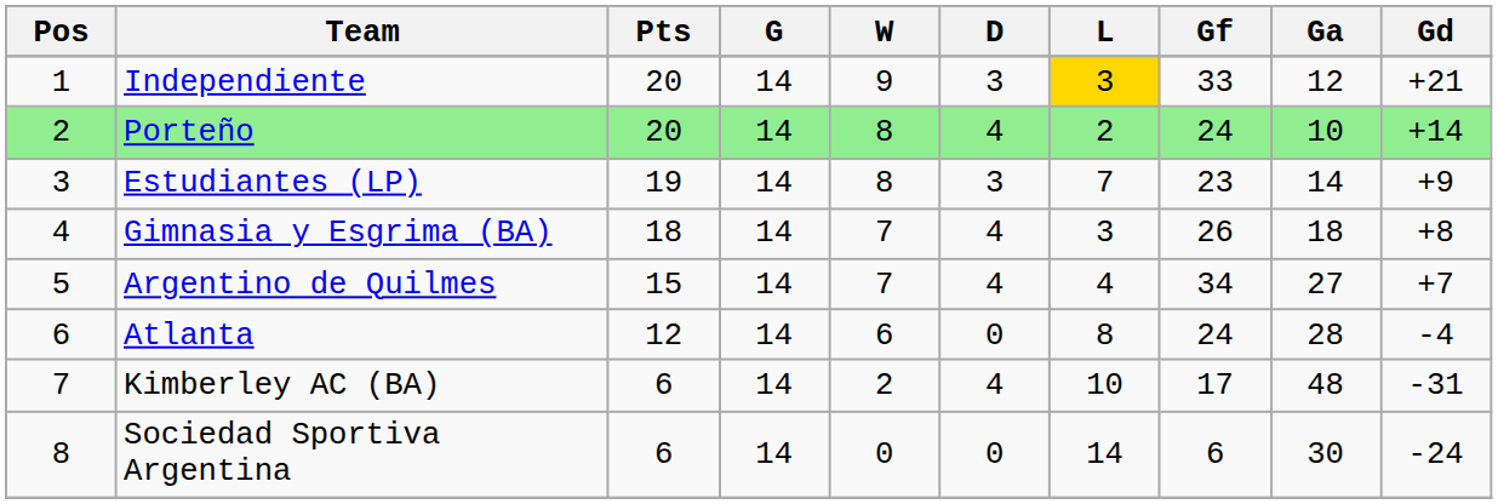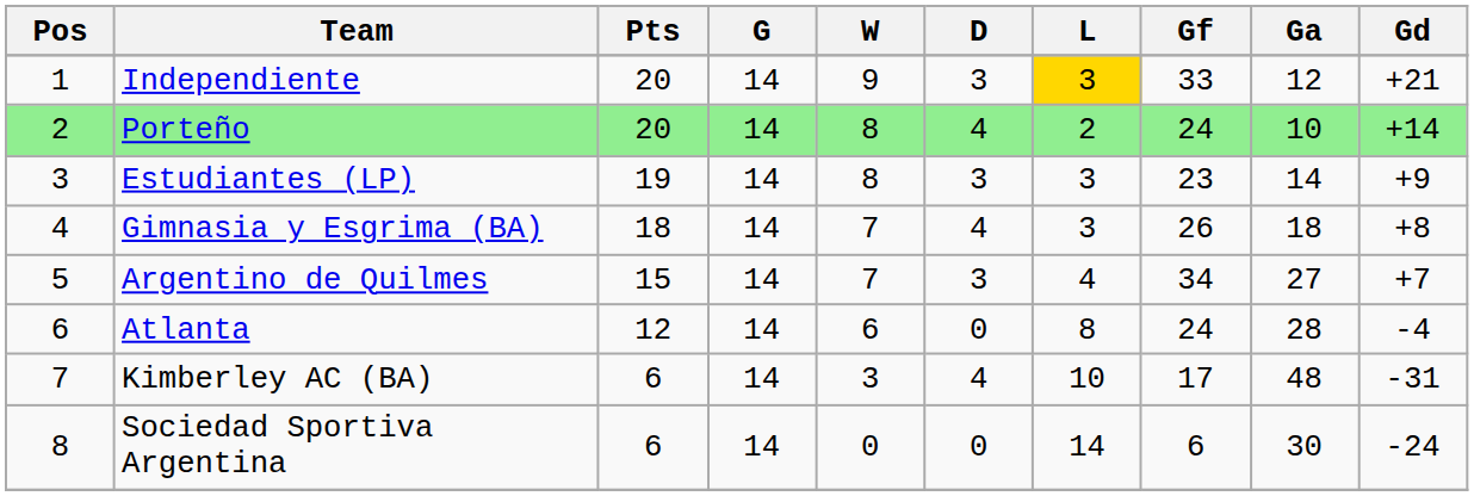Estudiantes (LP) | L: 7 -> 3
Argentino de Quilmes | D: 4 -> 3
Kimberley AC (BA) | W: 2 -> 3
